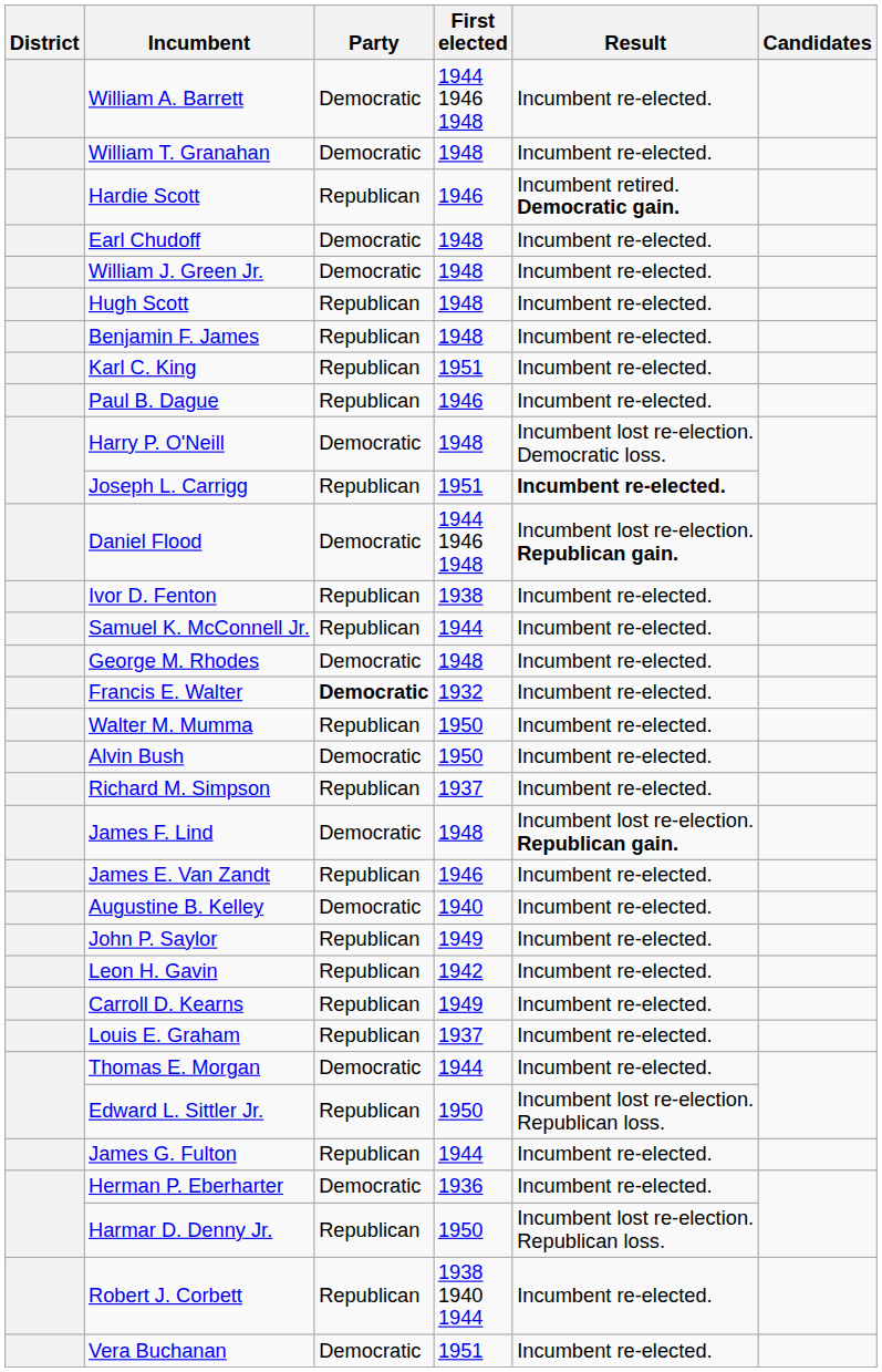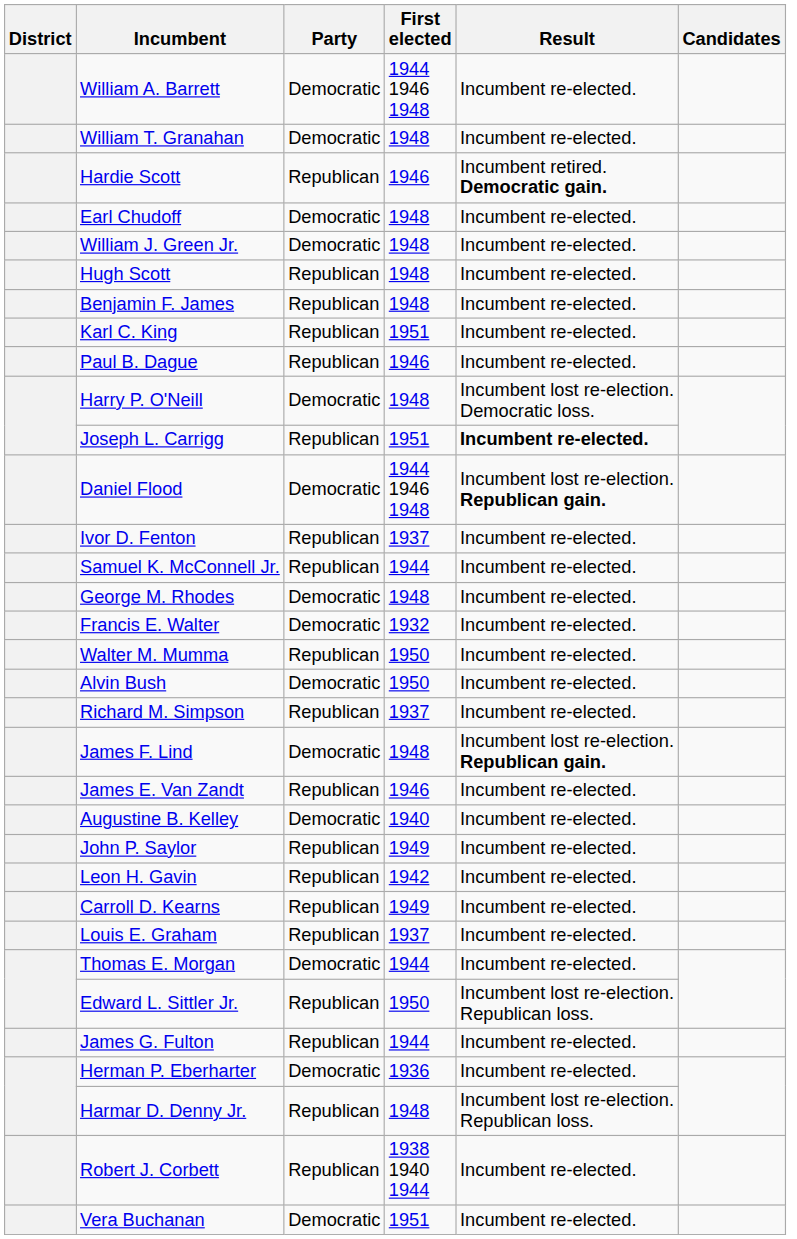Ivor D. Fenton | First elected: 1938 -> 1937
Francis E. Walter | Party: bold -> normal
Harmar D. Denny Jr. | First elected: 1950 -> 1948
